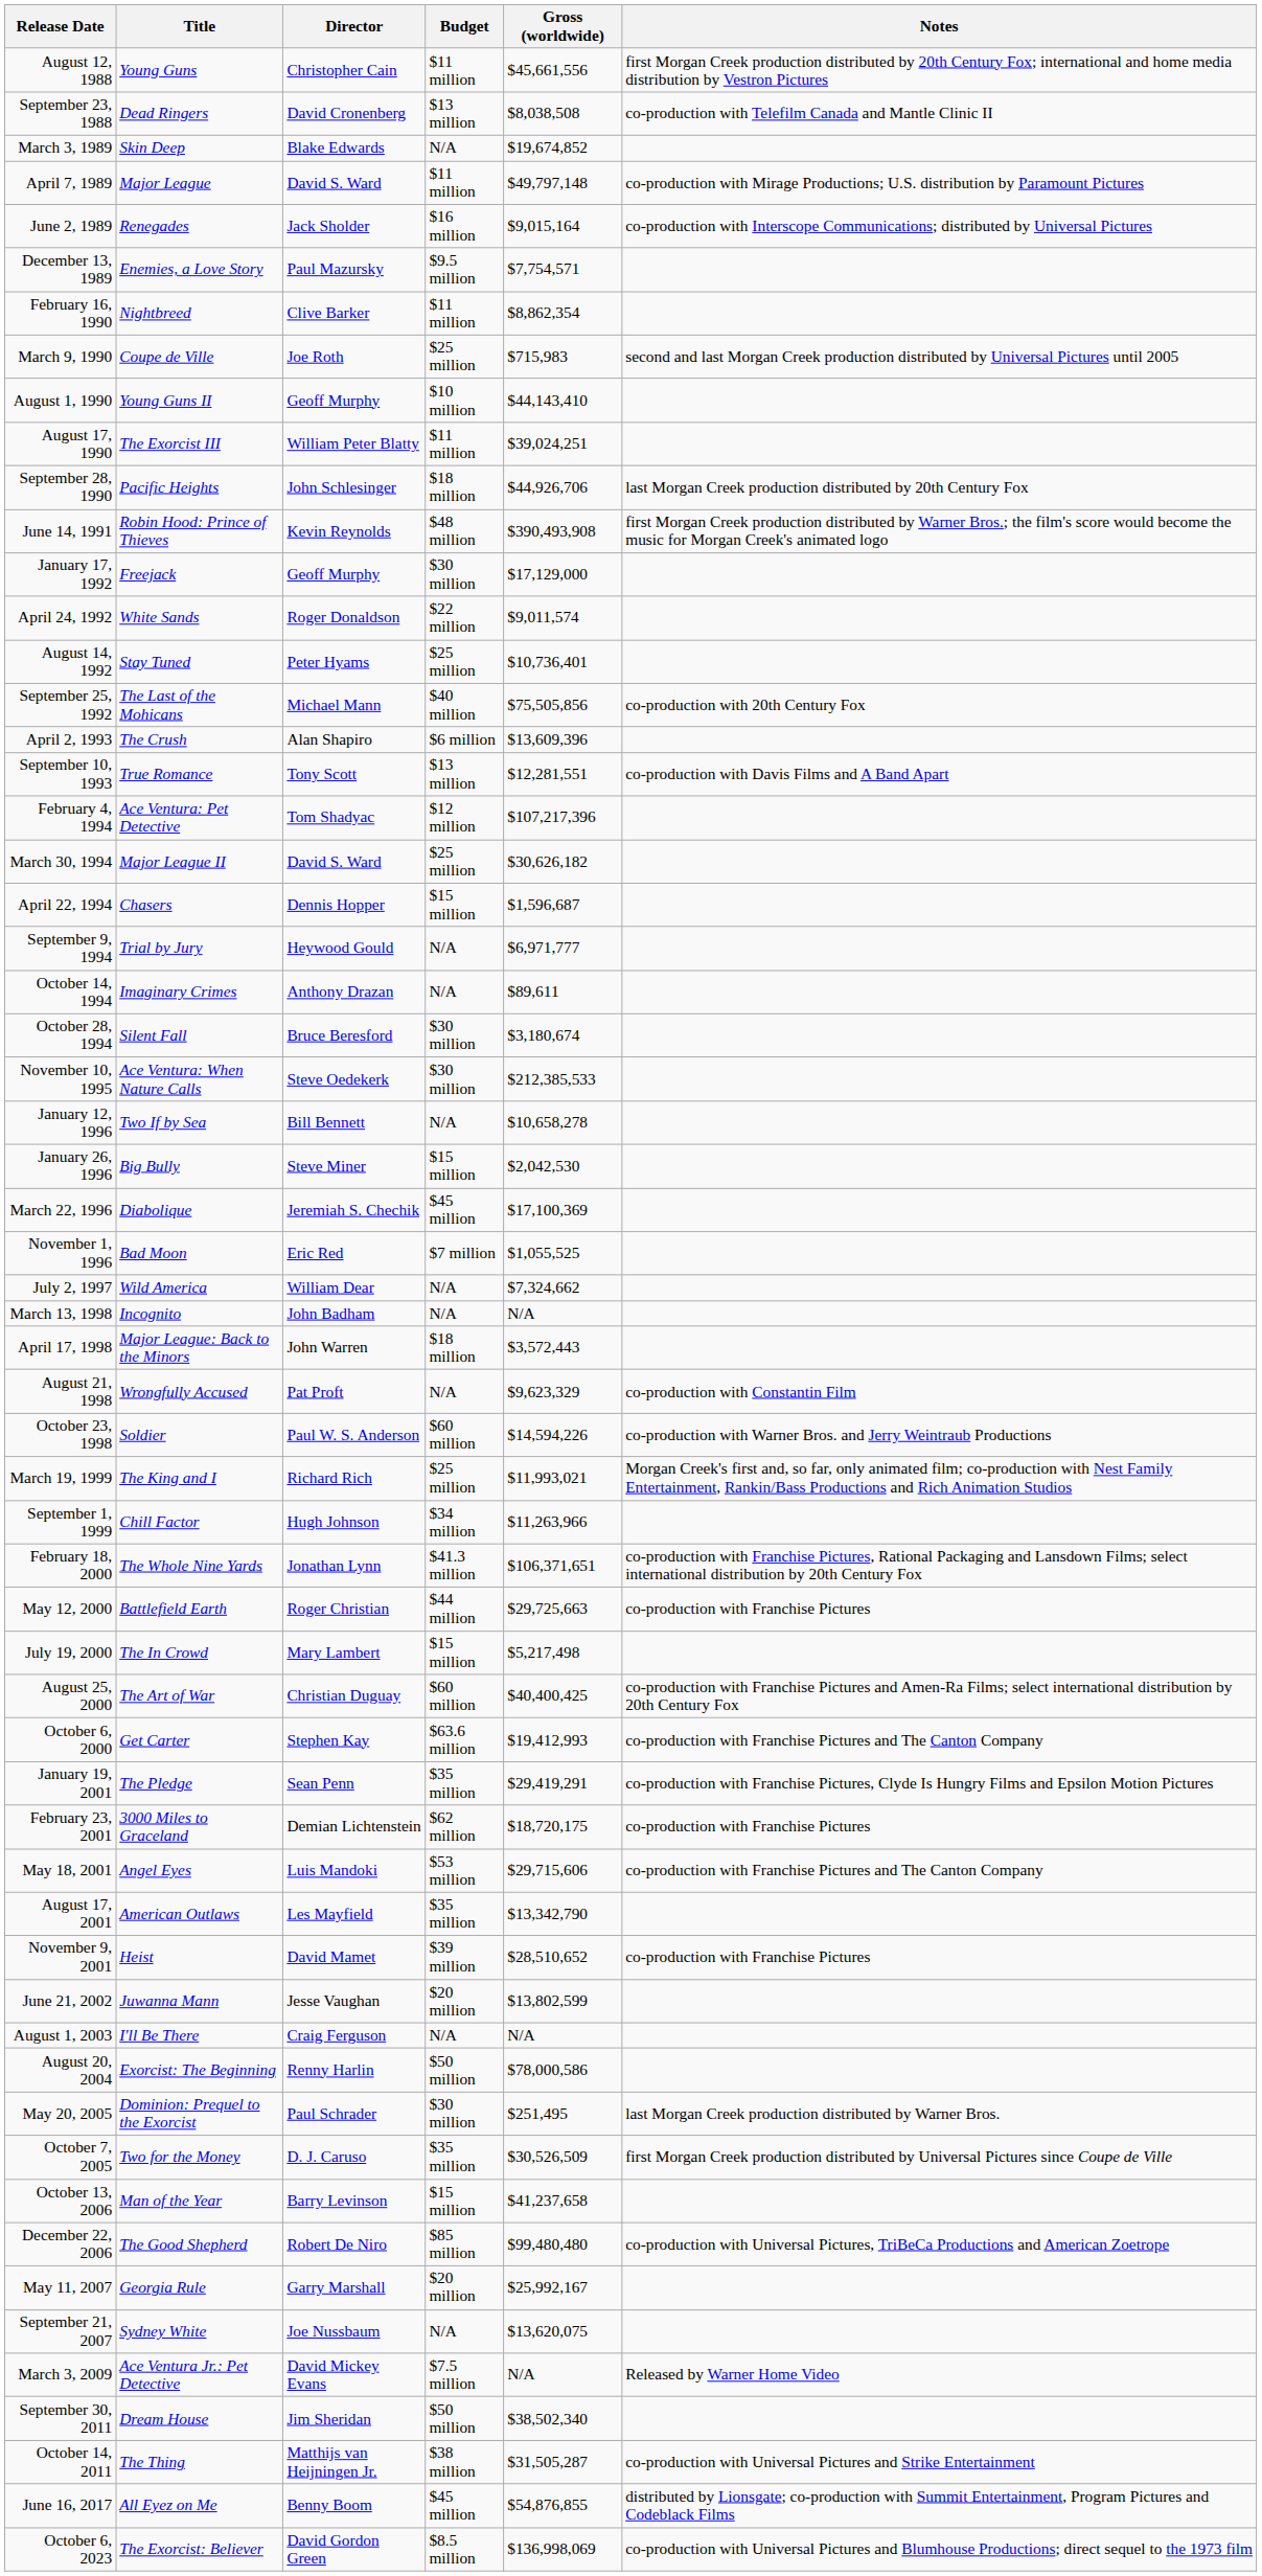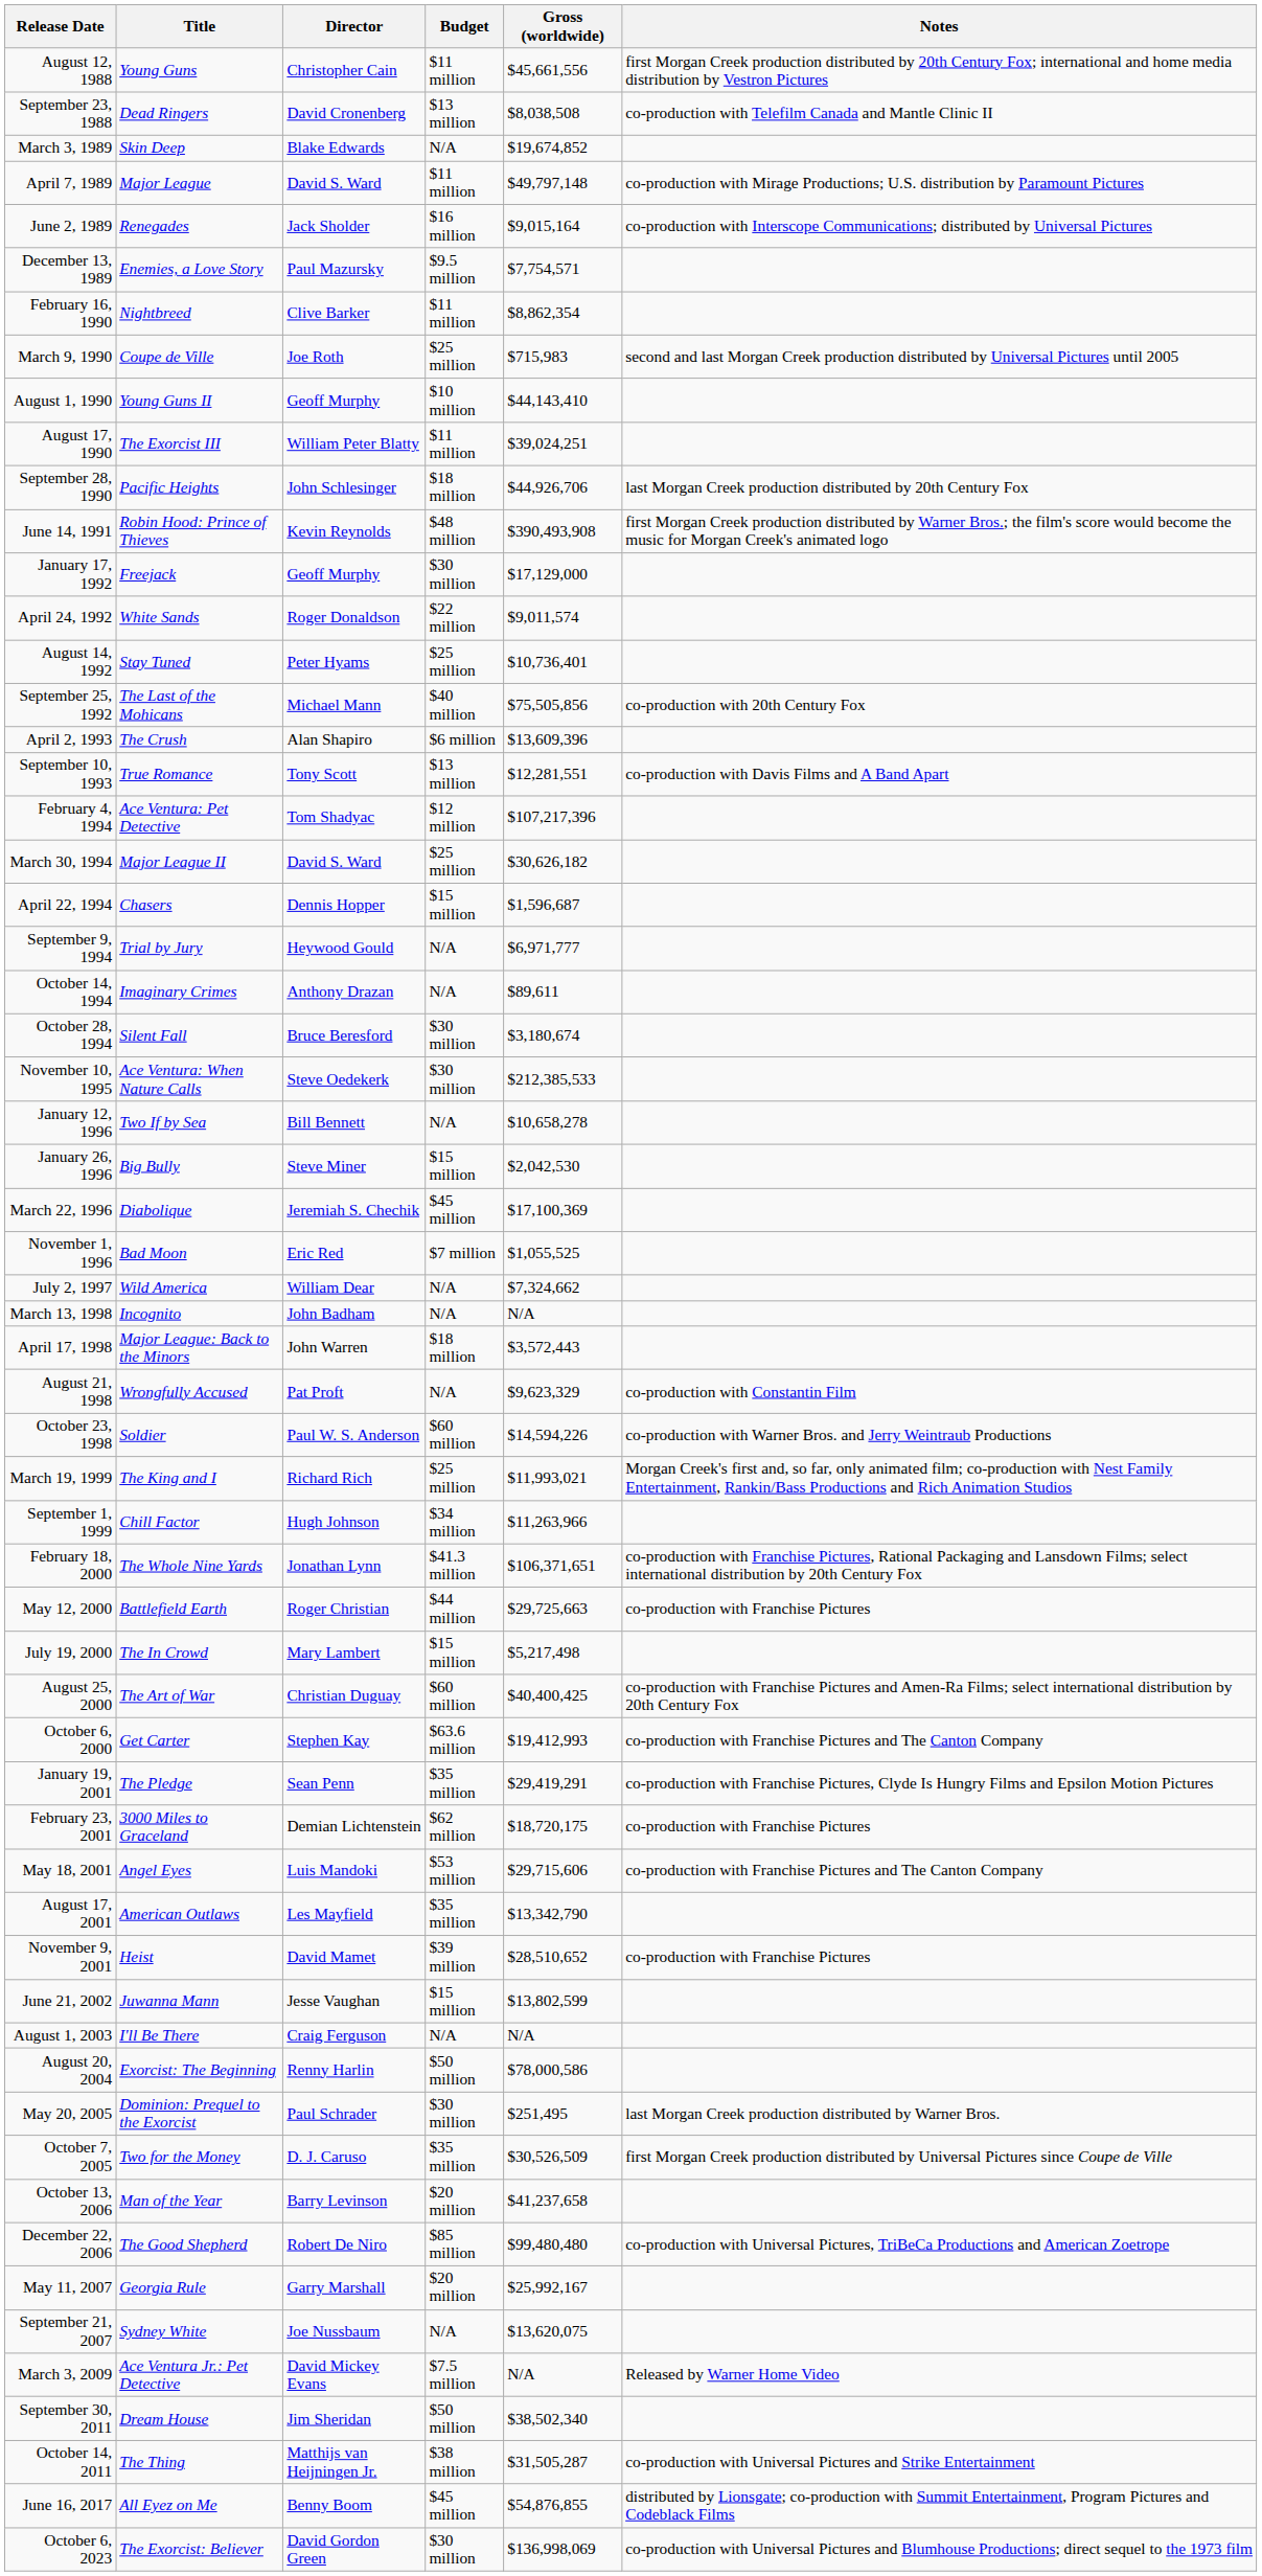June 21, 2002 | Budget: $20 million -> $15 million
October 13, 2006 | Budget: $15 million -> $20 million
October 6, 2023 | Budget: $8.5 million -> $30 million
